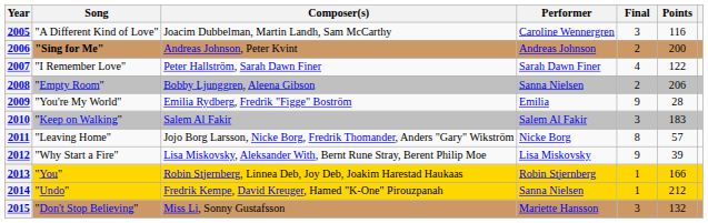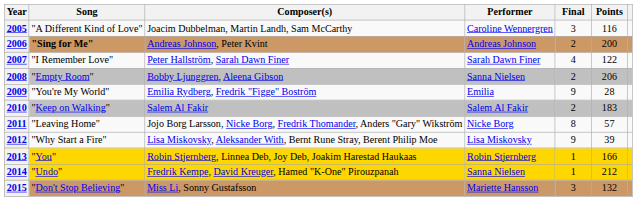2010 | Final: 3 -> 2
